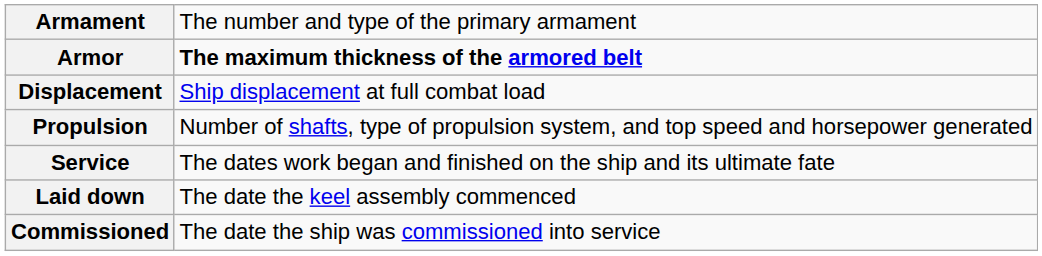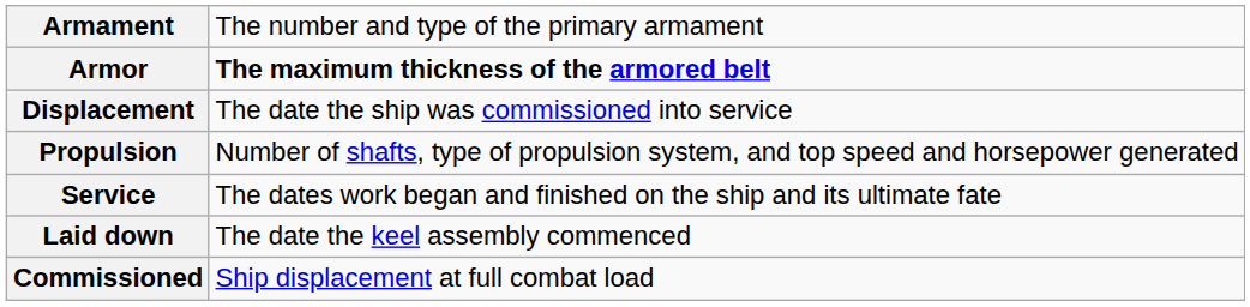Displacement | column 2: Ship displacement at full combat load -> The date the ship was commissioned into service
Commissioned | column 2: The date the ship was commissioned into service -> Ship displacement at full combat load
